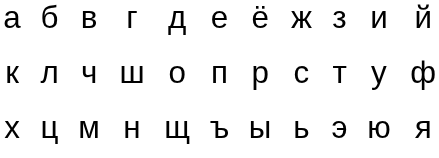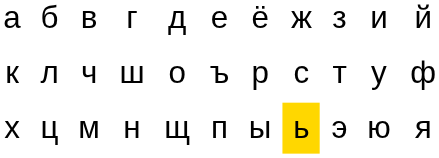к | column 6: п -> ъ
х | column 6: ъ -> п
х | column 8: no background -> gold background
